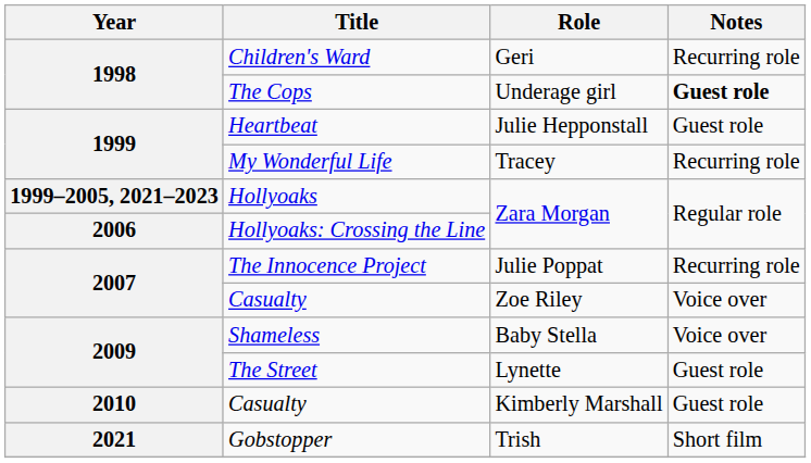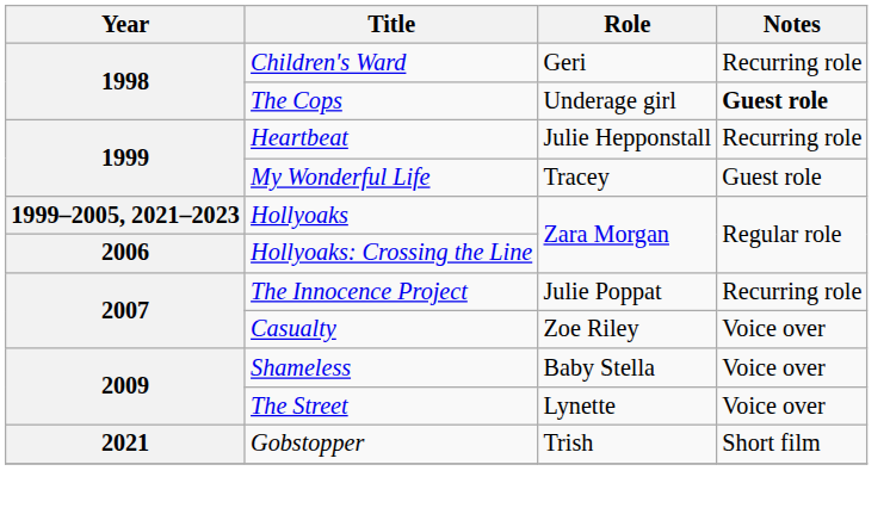Heartbeat | Notes: Guest role -> Recurring role
My Wonderful Life | Notes: Recurring role -> Guest role
The Street | Notes: Guest role -> Voice over
- row: 2010 | Casualty | Kimberly Marshall | Guest role
